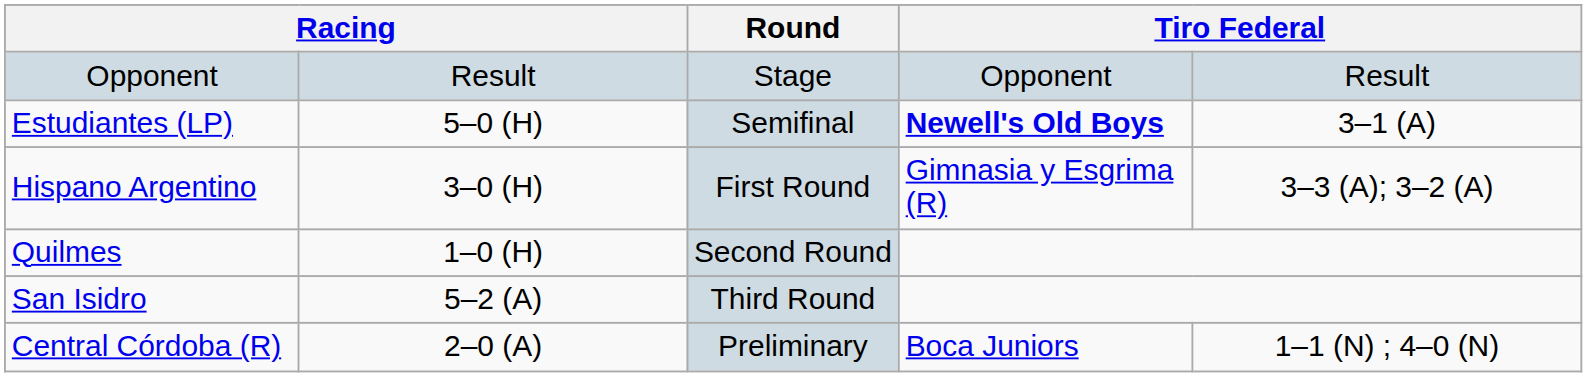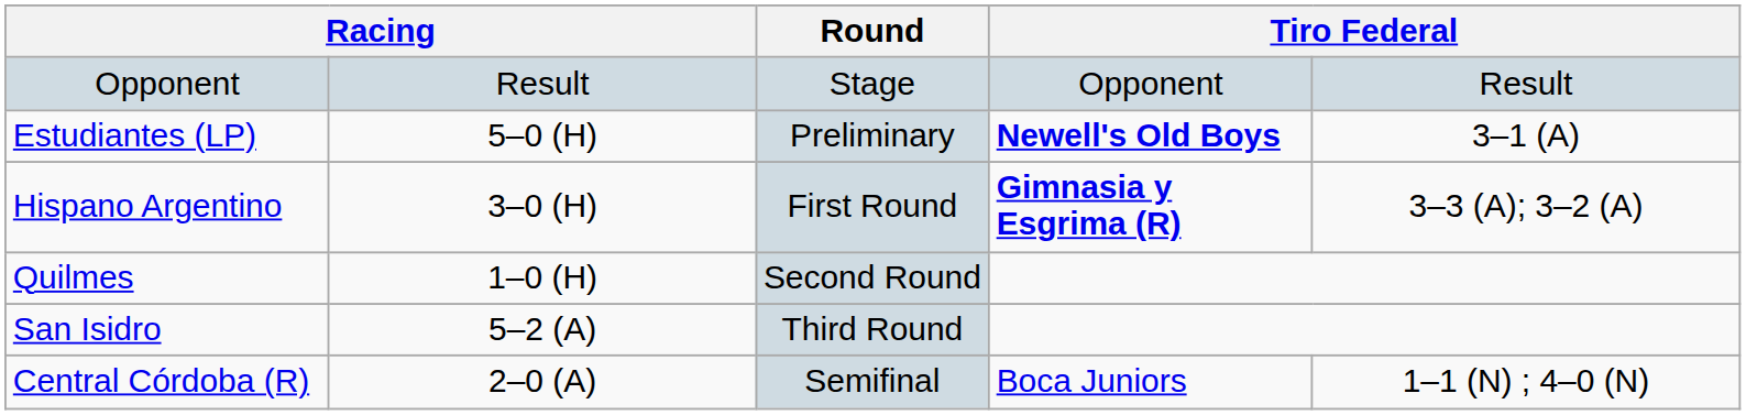Estudiantes (LP) | Round: Semifinal -> Preliminary
Hispano Argentino | column 5: normal -> bold
Central Córdoba (R) | Round: Preliminary -> Semifinal
